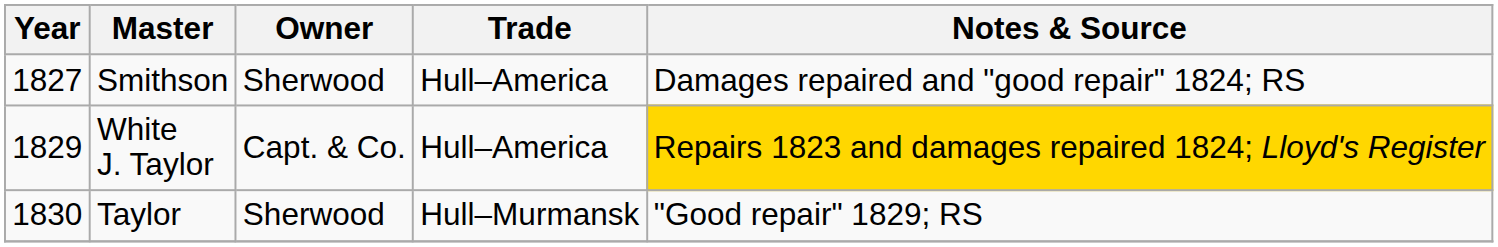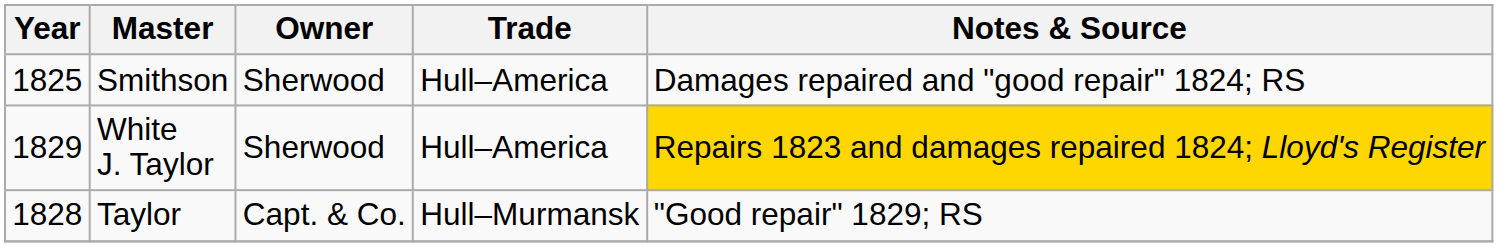Smithson | Year: 1827 -> 1825
White J. Taylor | Owner: Capt. & Co. -> Sherwood
Taylor | Year: 1830 -> 1828
Taylor | Owner: Sherwood -> Capt. & Co.
